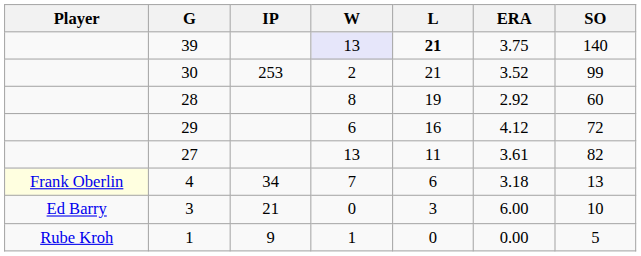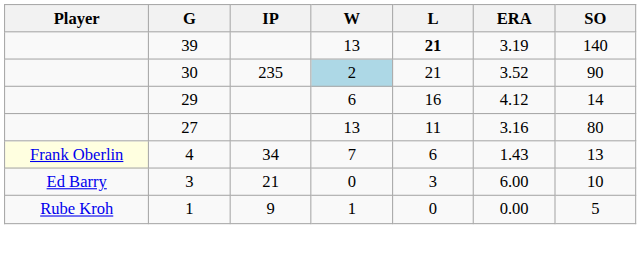39 | W: lavender background -> no background
39 | ERA: 3.75 -> 3.19
30 | IP: 253 -> 235
30 | W: no background -> lightblue background
30 | SO: 99 -> 90
- row: 28 | 8 | 19 | 2.92 | 60
29 | SO: 72 -> 14
27 | ERA: 3.61 -> 3.16
27 | SO: 82 -> 80
4 | ERA: 3.18 -> 1.43
